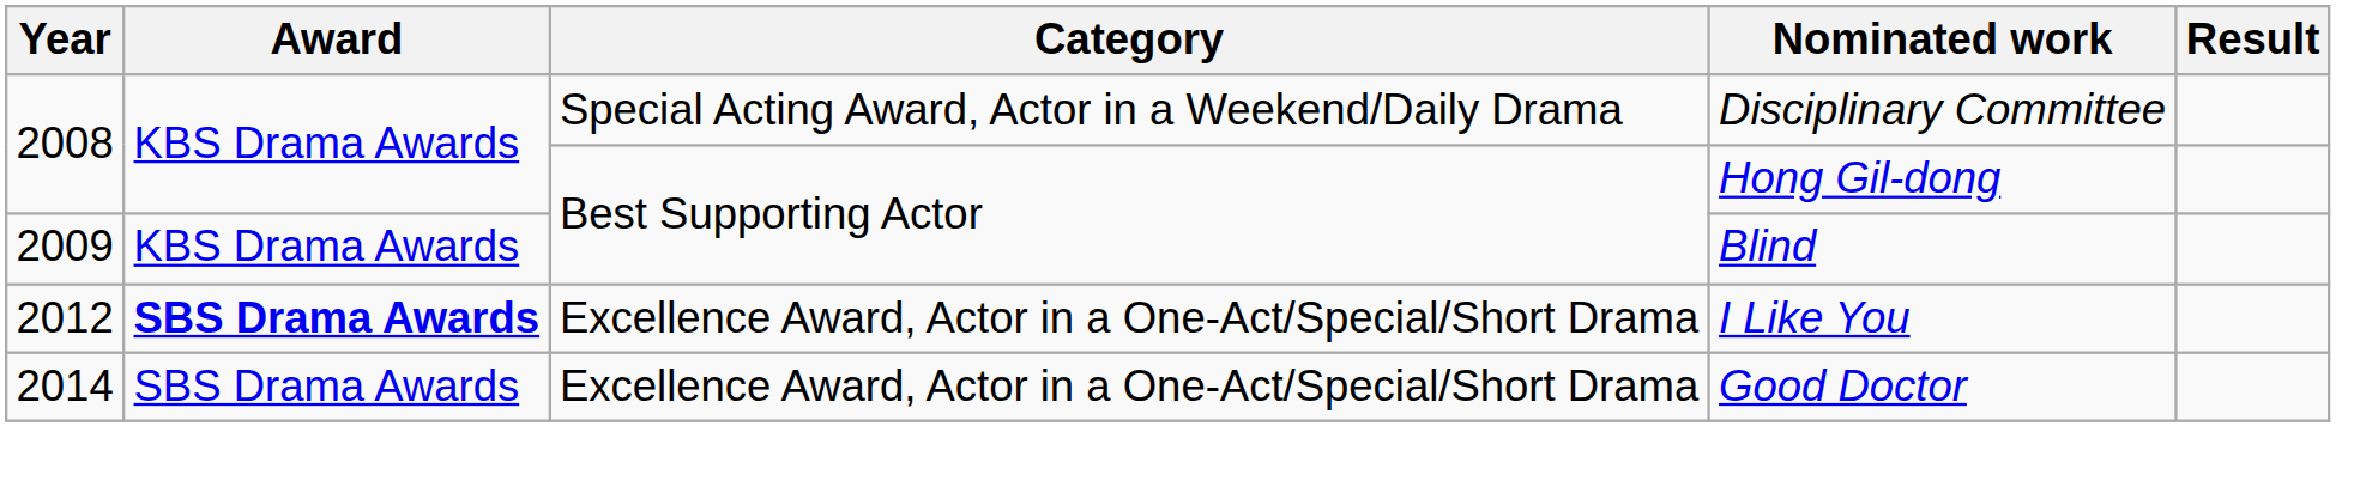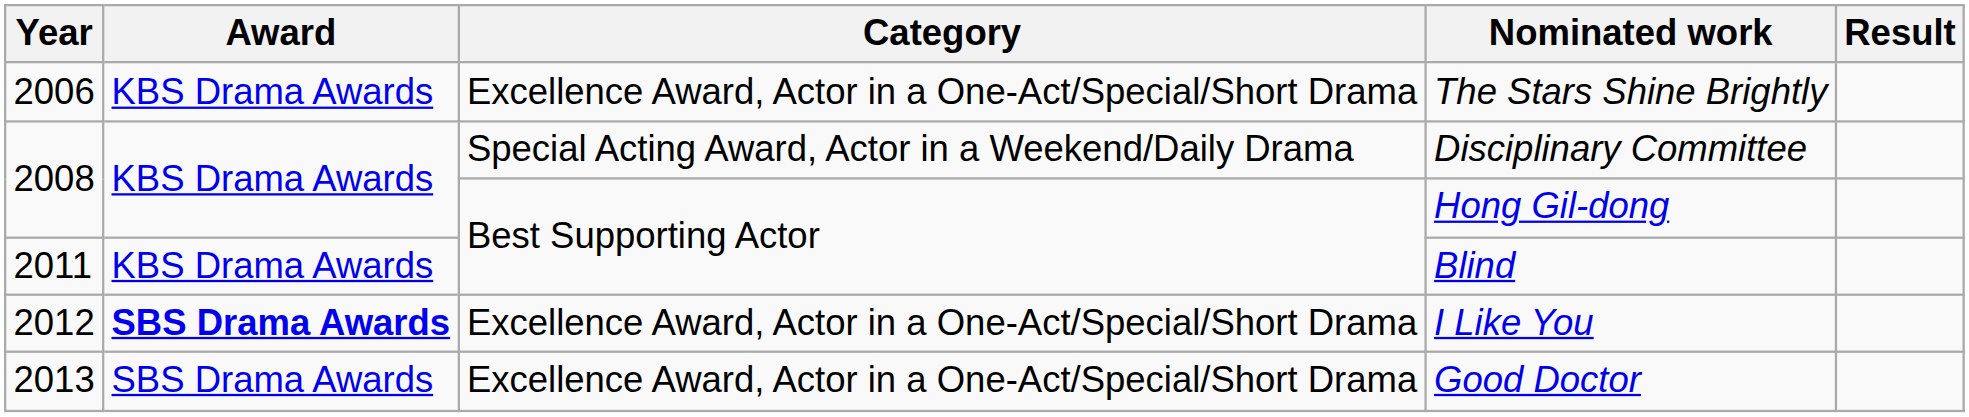+ row: 2006 | KBS Drama Awards | Excellence Award, Actor in a One-Act/Special/Short Drama | The Stars Shine Brightly
Blind | Year: 2009 -> 2011
Good Doctor | Year: 2014 -> 2013
